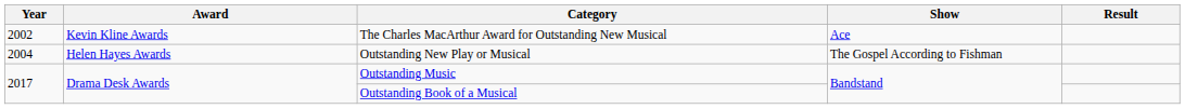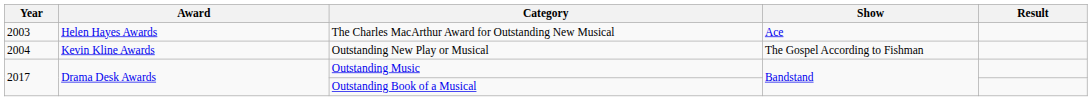The Charles MacArthur Award for Outstanding New Musical | Year: 2002 -> 2003
The Charles MacArthur Award for Outstanding New Musical | Award: Kevin Kline Awards -> Helen Hayes Awards
Outstanding New Play or Musical | Award: Helen Hayes Awards -> Kevin Kline Awards
